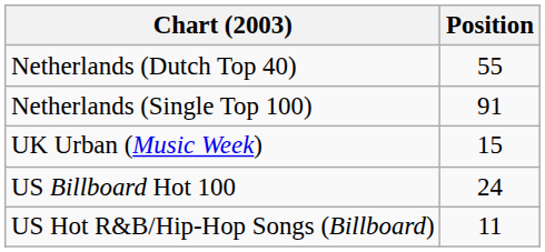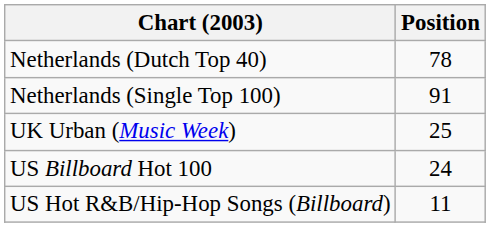Netherlands (Dutch Top 40) | Position: 55 -> 78
UK Urban (Music Week) | Position: 15 -> 25
